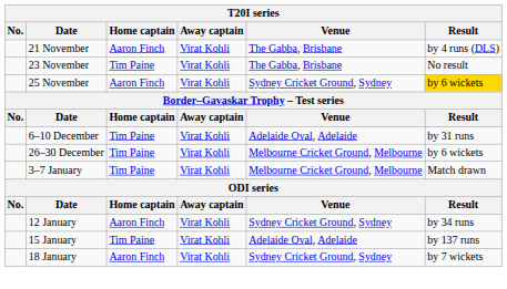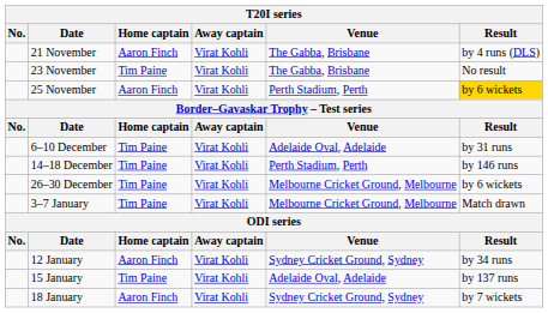25 November | Venue: Sydney Cricket Ground, Sydney -> Perth Stadium, Perth
+ row: 14–18 December | Tim Paine | Virat Kohli | Perth Stadium, Perth | by 146 runs
